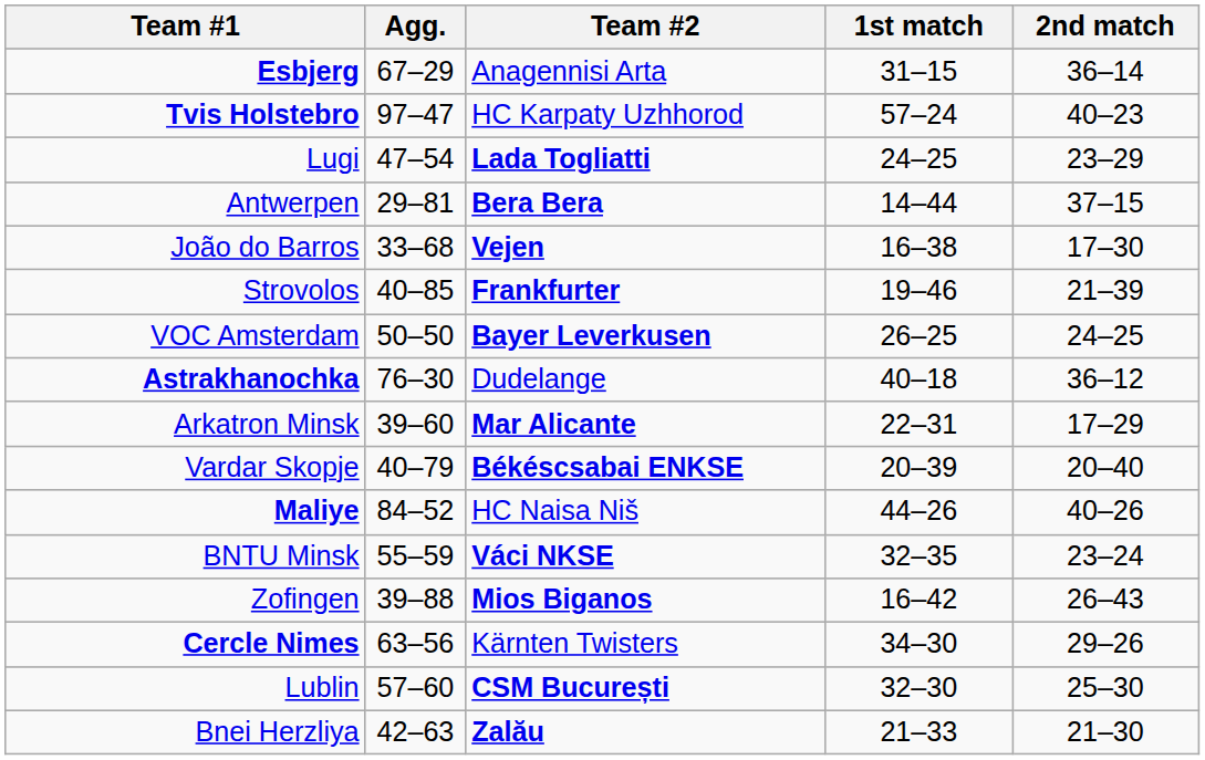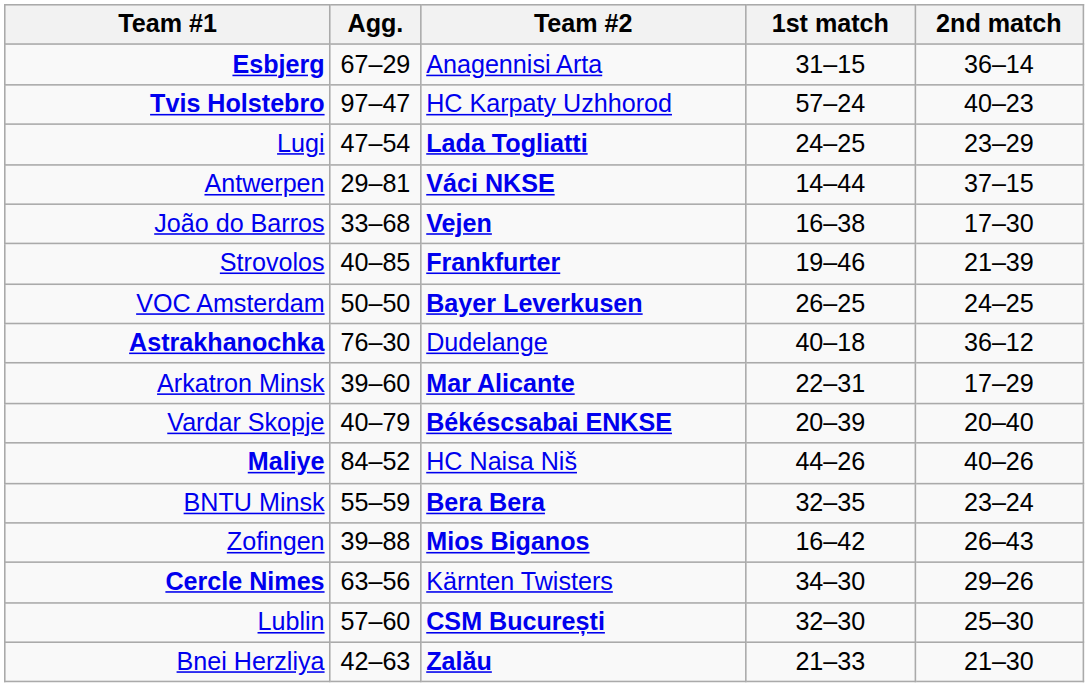Antwerpen | Team #2: Bera Bera -> Váci NKSE
BNTU Minsk | Team #2: Váci NKSE -> Bera Bera
